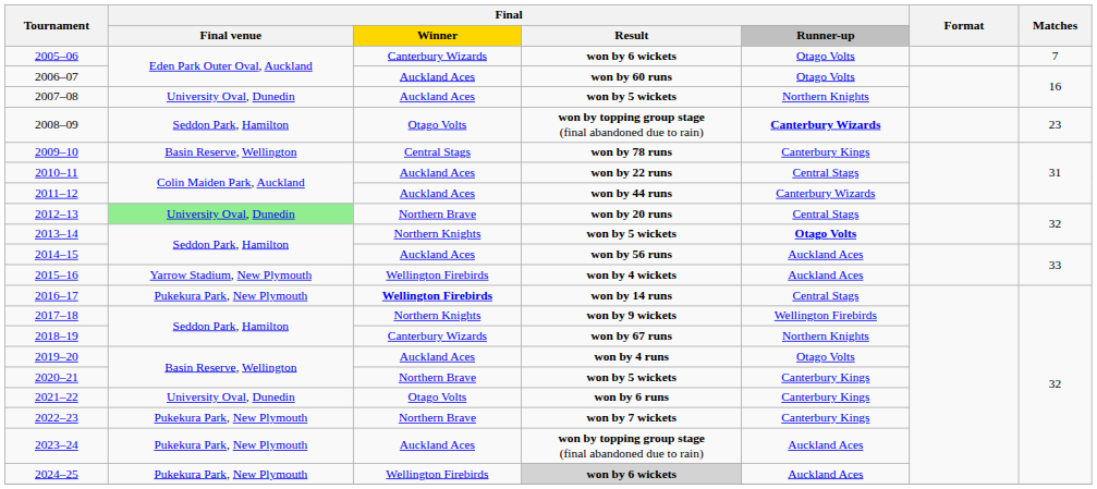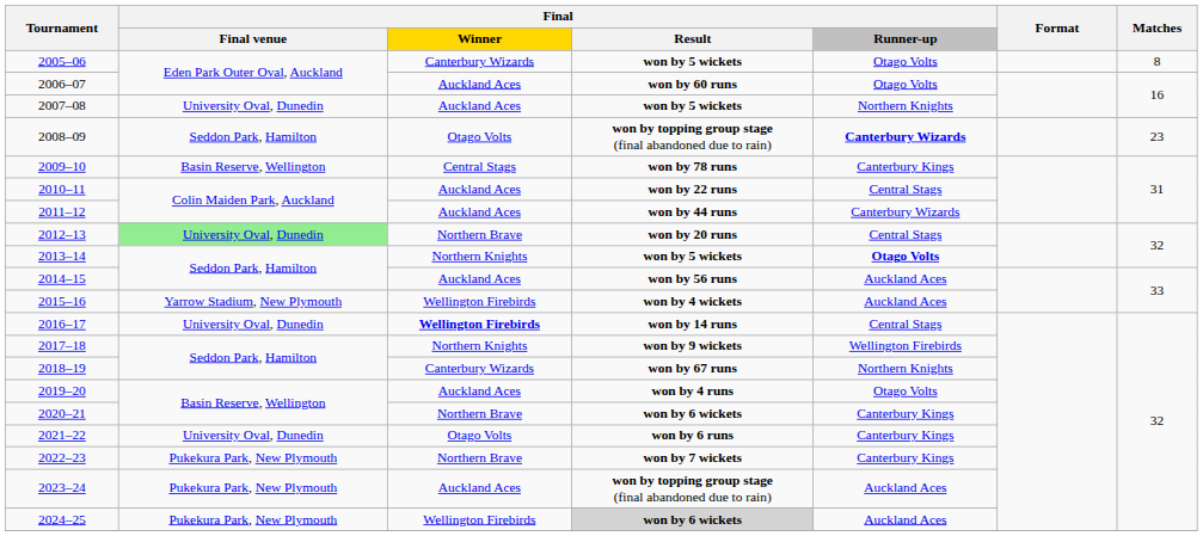2005–06 | Final / Result: won by 6 wickets -> won by 5 wickets
2005–06 | Matches: 7 -> 8
2016–17 | Final / Final venue: Pukekura Park, New Plymouth -> University Oval, Dunedin
2020–21 | Final / Result: won by 5 wickets -> won by 6 wickets
